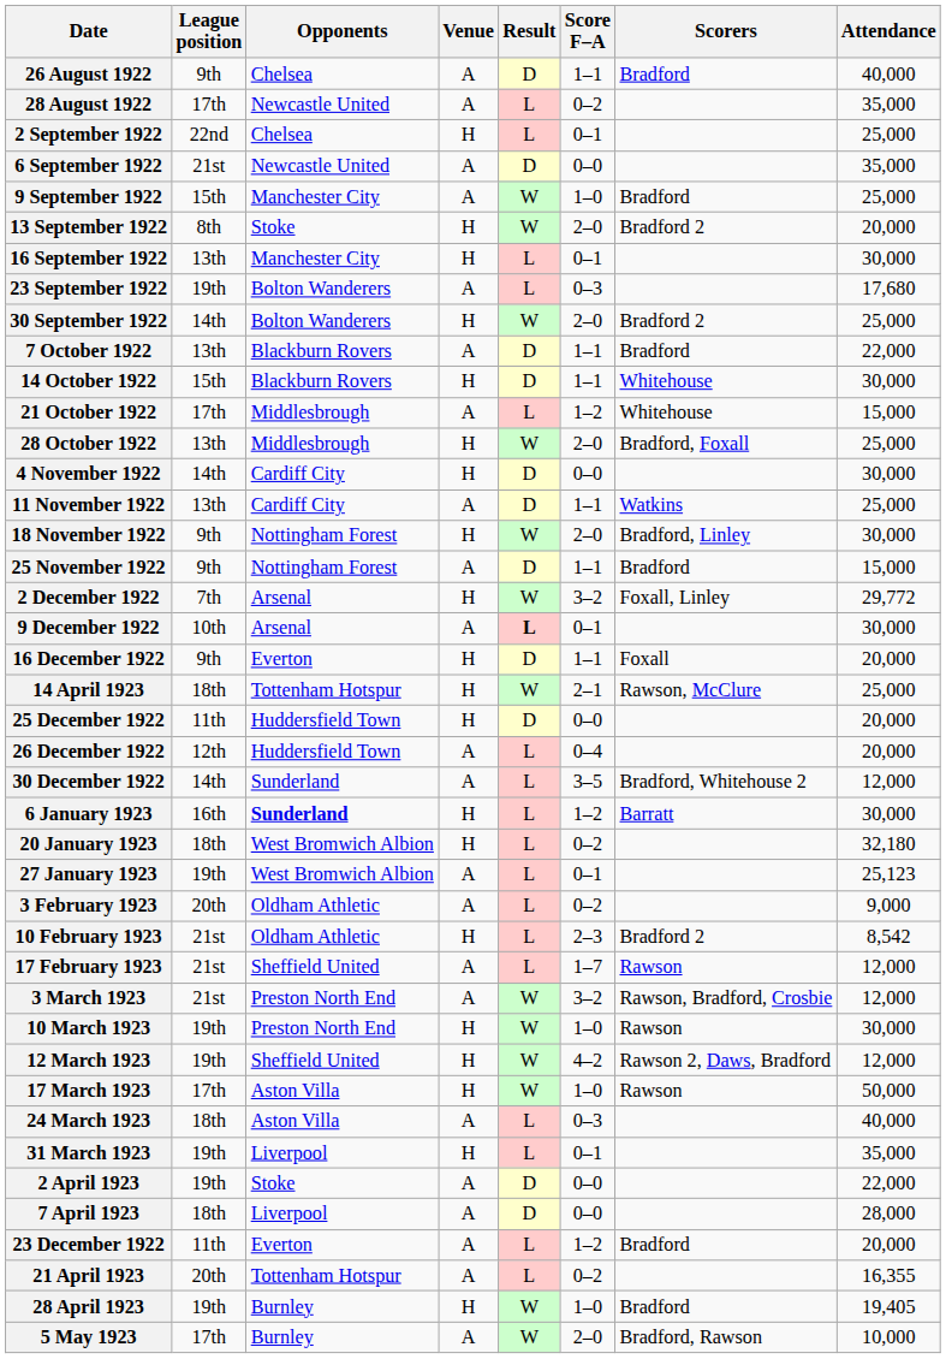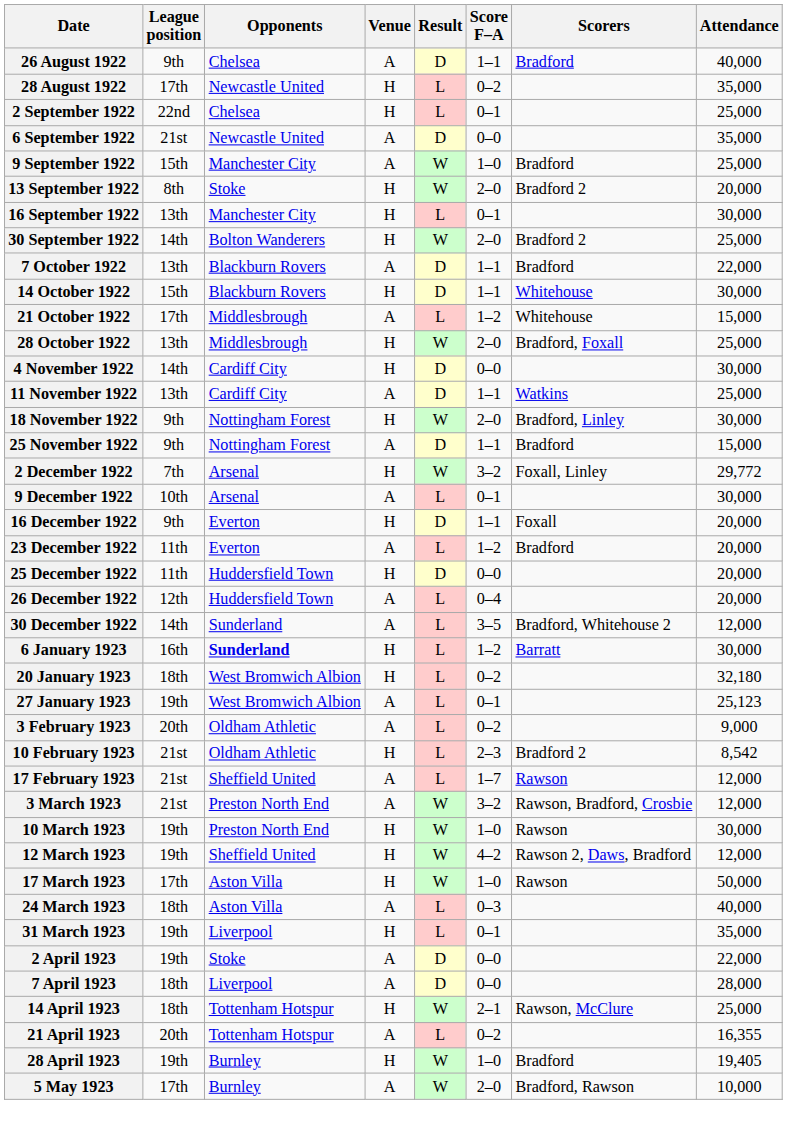28 August 1922 | Venue: A -> H
- row: 23 September 1922 | 19th | Bolton Wanderers | A | L | 0–3 | 17,680
9 December 1922 | Result: bold -> normal
rows swapped: 23 December 1922 <-> 14 April 1923
